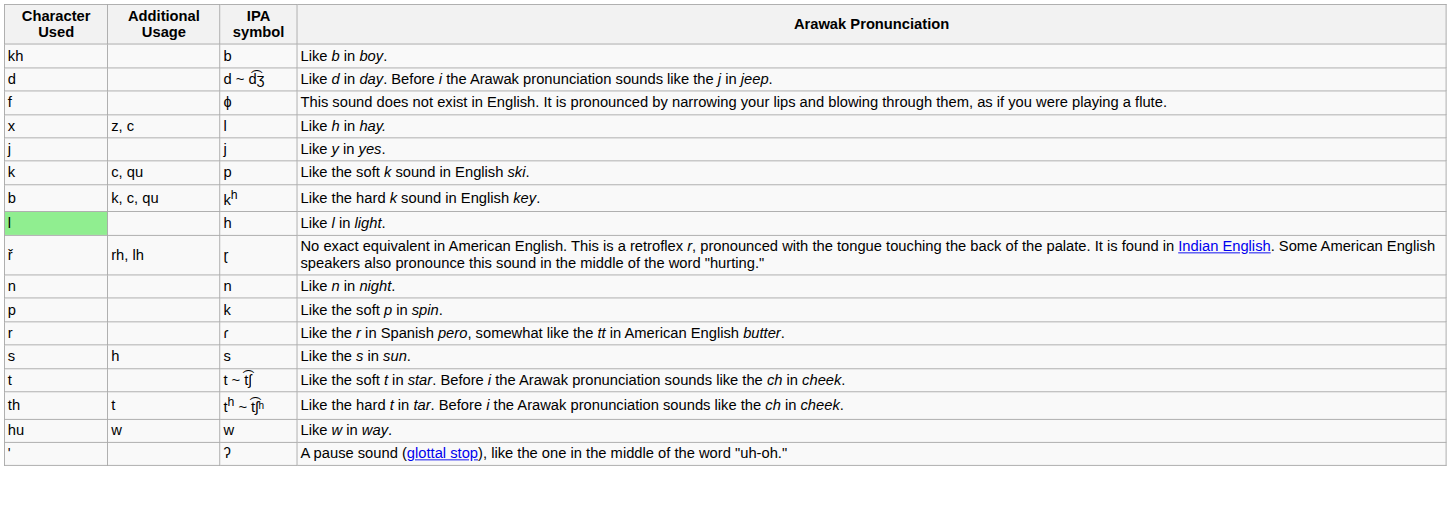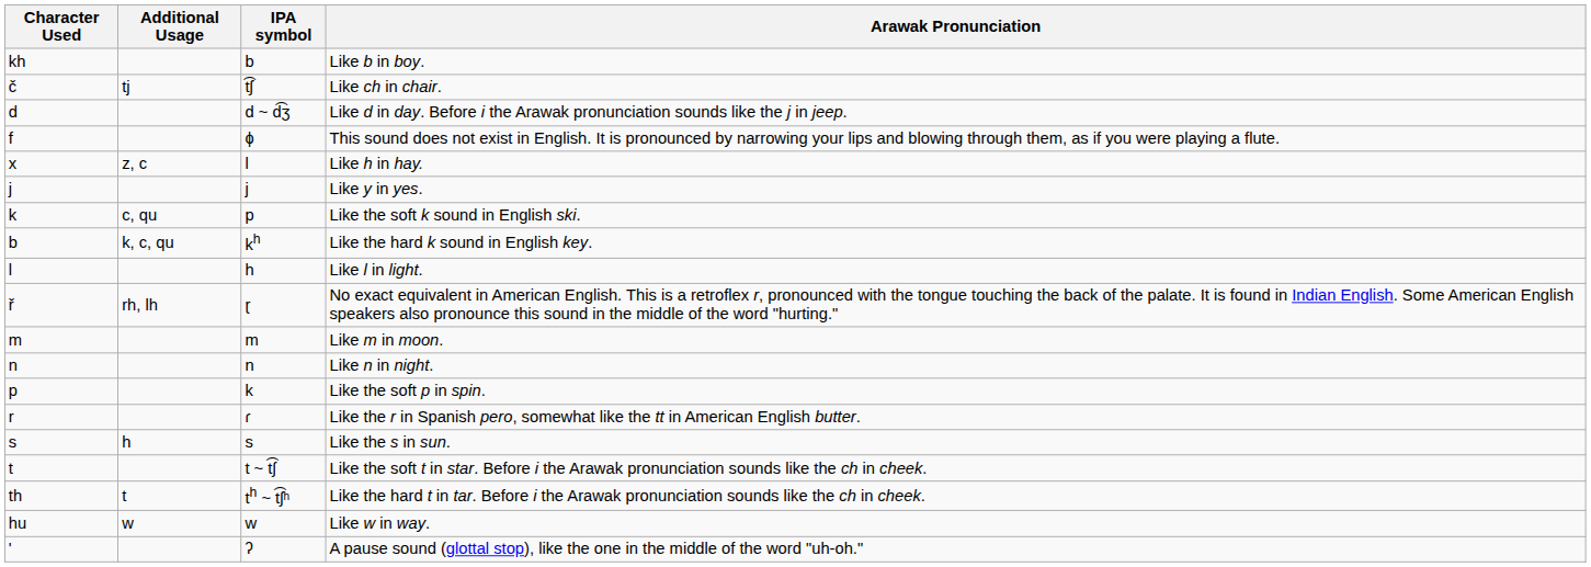+ row: č | tj | t͡ʃ | Like ch in chair.
Like l in light. | Character Used: lightgreen background -> no background
+ row: m | m | Like m in moon.
